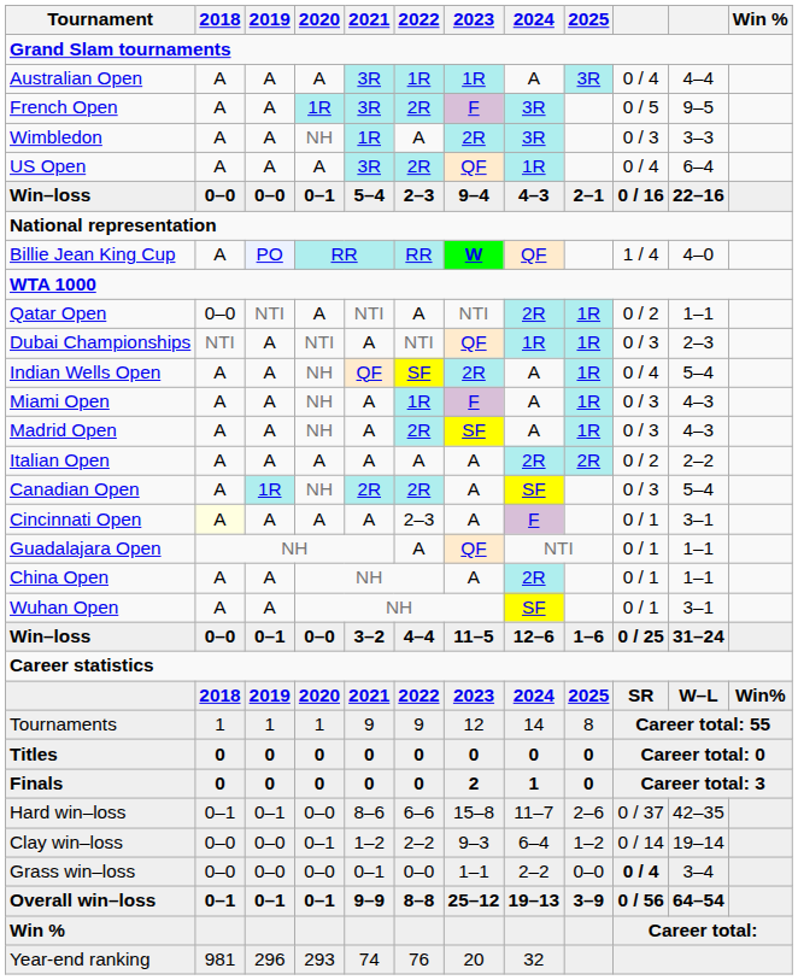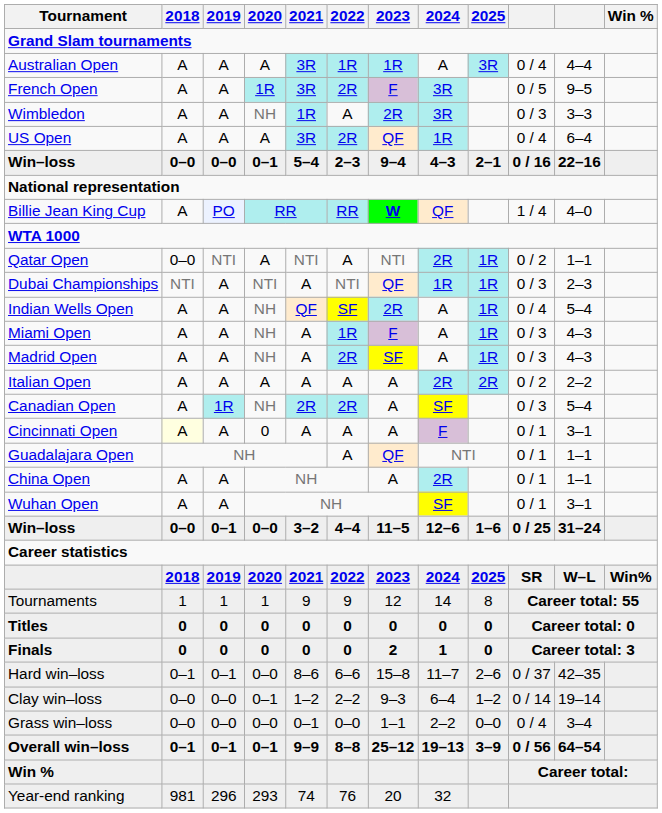Cincinnati Open | 2020: A -> 0
Cincinnati Open | 2022: 2–3 -> A
Grass win–loss | column 10: bold -> normal
